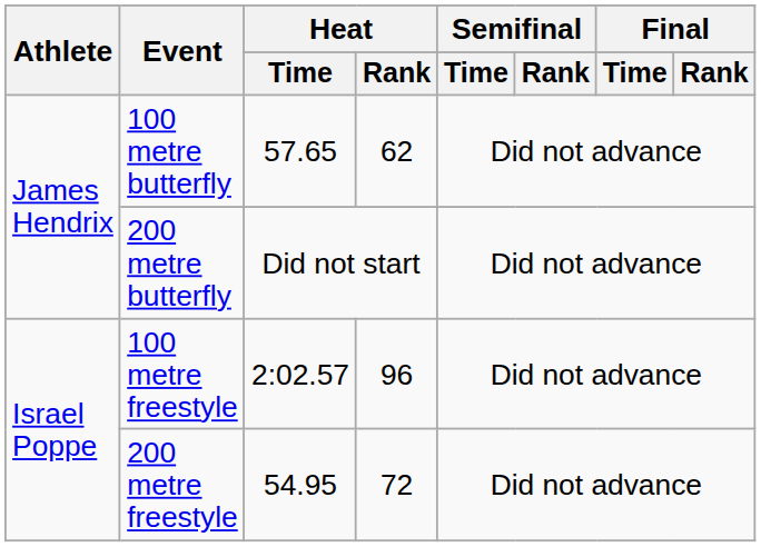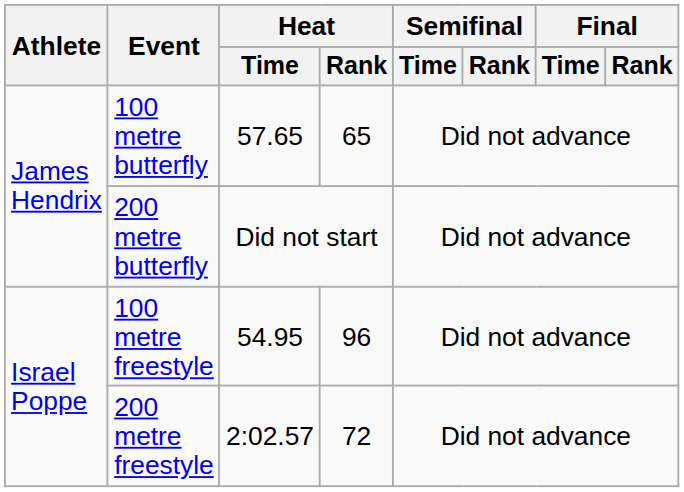100 metre butterfly | Heat / Rank: 62 -> 65
100 metre freestyle | Heat / Time: 2:02.57 -> 54.95
200 metre freestyle | Heat / Time: 54.95 -> 2:02.57
